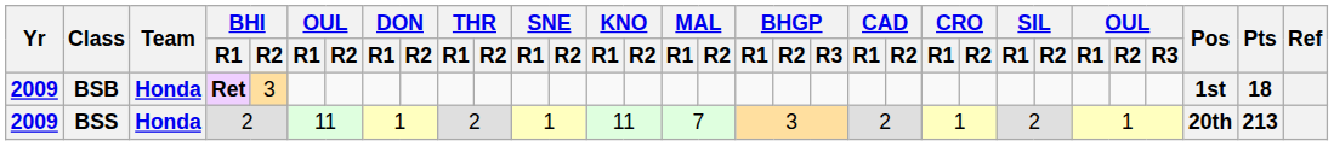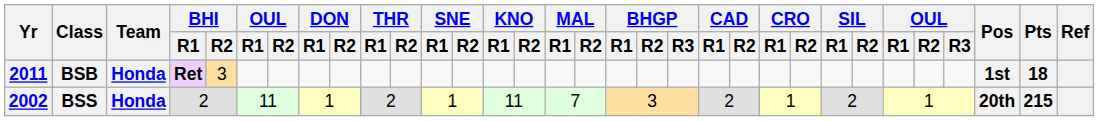BSB | Yr: 2009 -> 2011
BSS | Yr: 2009 -> 2002
BSS | Pts: 213 -> 215
